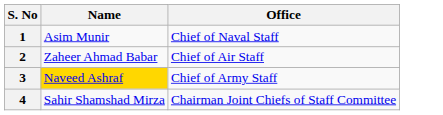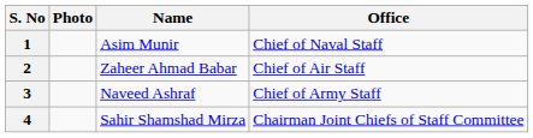+ column: Photo
3 | Name: gold background -> no background
